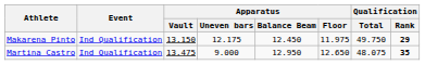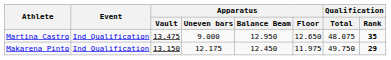rows swapped: Martina Castro <-> Makarena Pinto
